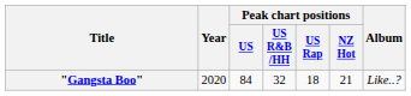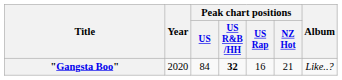"Gangsta Boo" | Peak chart positions / US R&B /HH: normal -> bold
"Gangsta Boo" | Peak chart positions / US Rap: 18 -> 16
